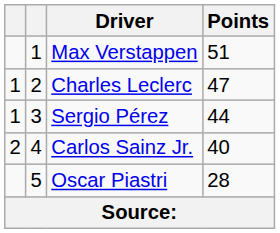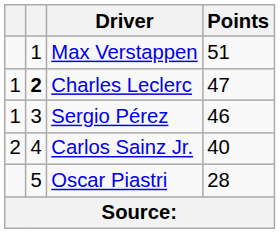Charles Leclerc | column 2: normal -> bold
Sergio Pérez | Points: 44 -> 46
